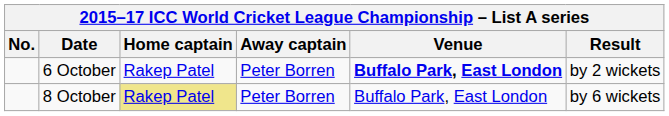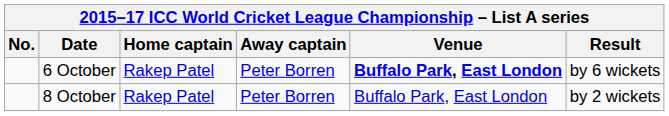6 October | Result: by 2 wickets -> by 6 wickets
8 October | Home captain: khaki background -> no background
8 October | Result: by 6 wickets -> by 2 wickets
